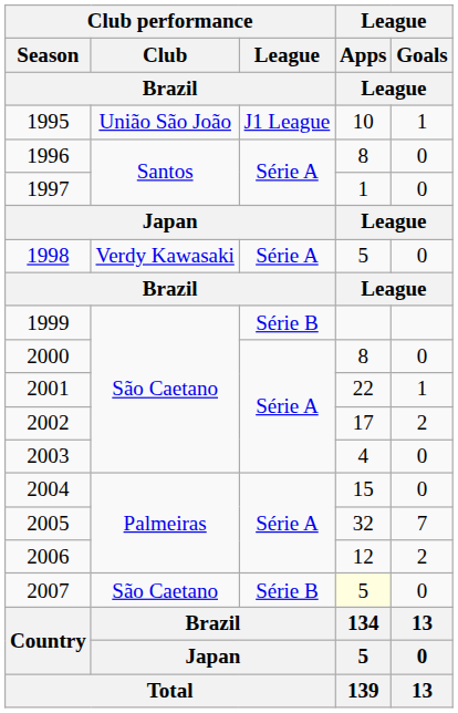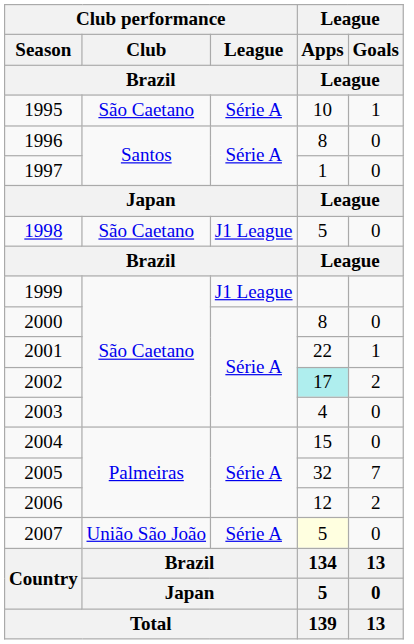1995 | Club performance / Club / Brazil: União São João -> São Caetano
1995 | Club performance / League / Brazil: J1 League -> Série A
1998 | Club performance / Club / Brazil: Verdy Kawasaki -> São Caetano
1998 | Club performance / League / Brazil: Série A -> J1 League
1999 | Club performance / League / Brazil: Série B -> J1 League
2002 | League / Apps / League: no background -> paleturquoise background
2007 | Club performance / Club / Brazil: São Caetano -> União São João
2007 | Club performance / League / Brazil: Série B -> Série A
